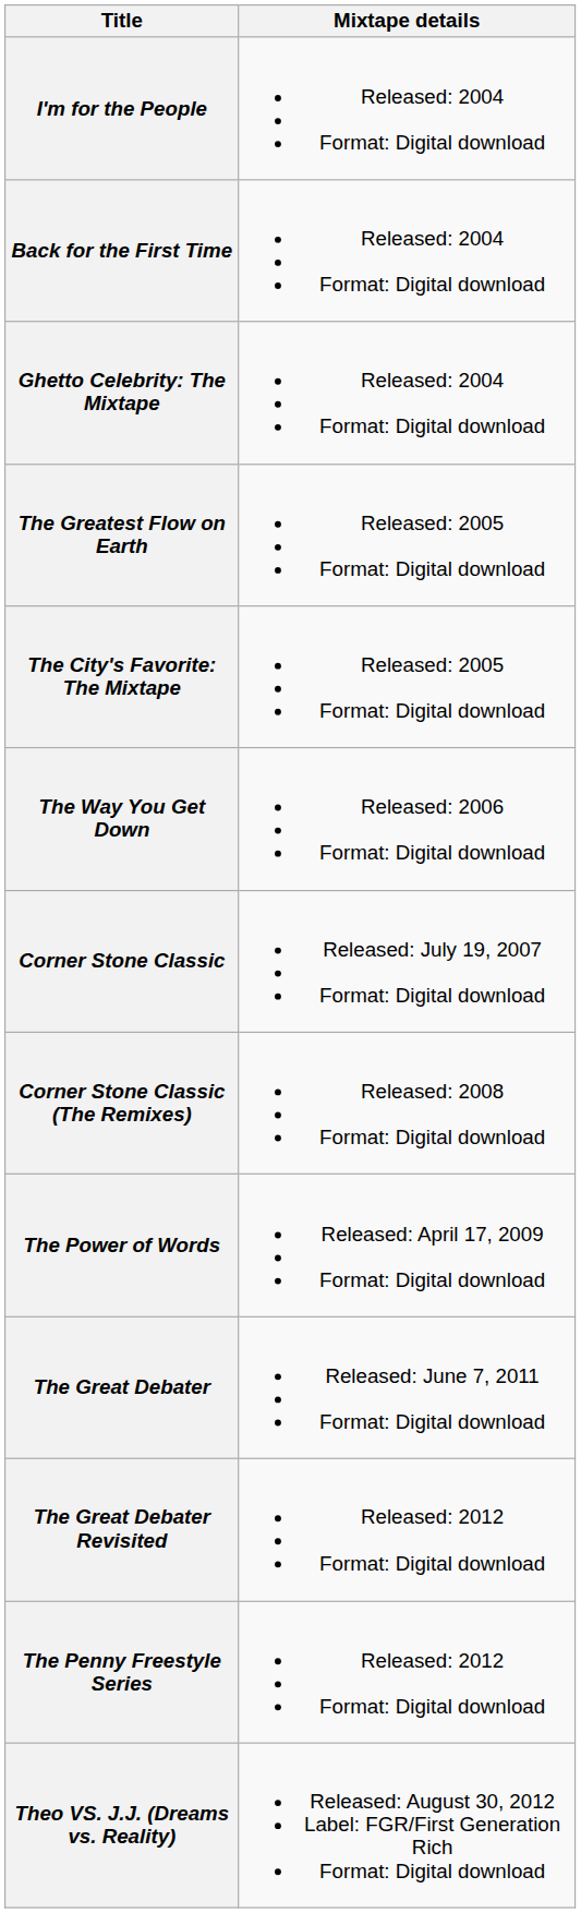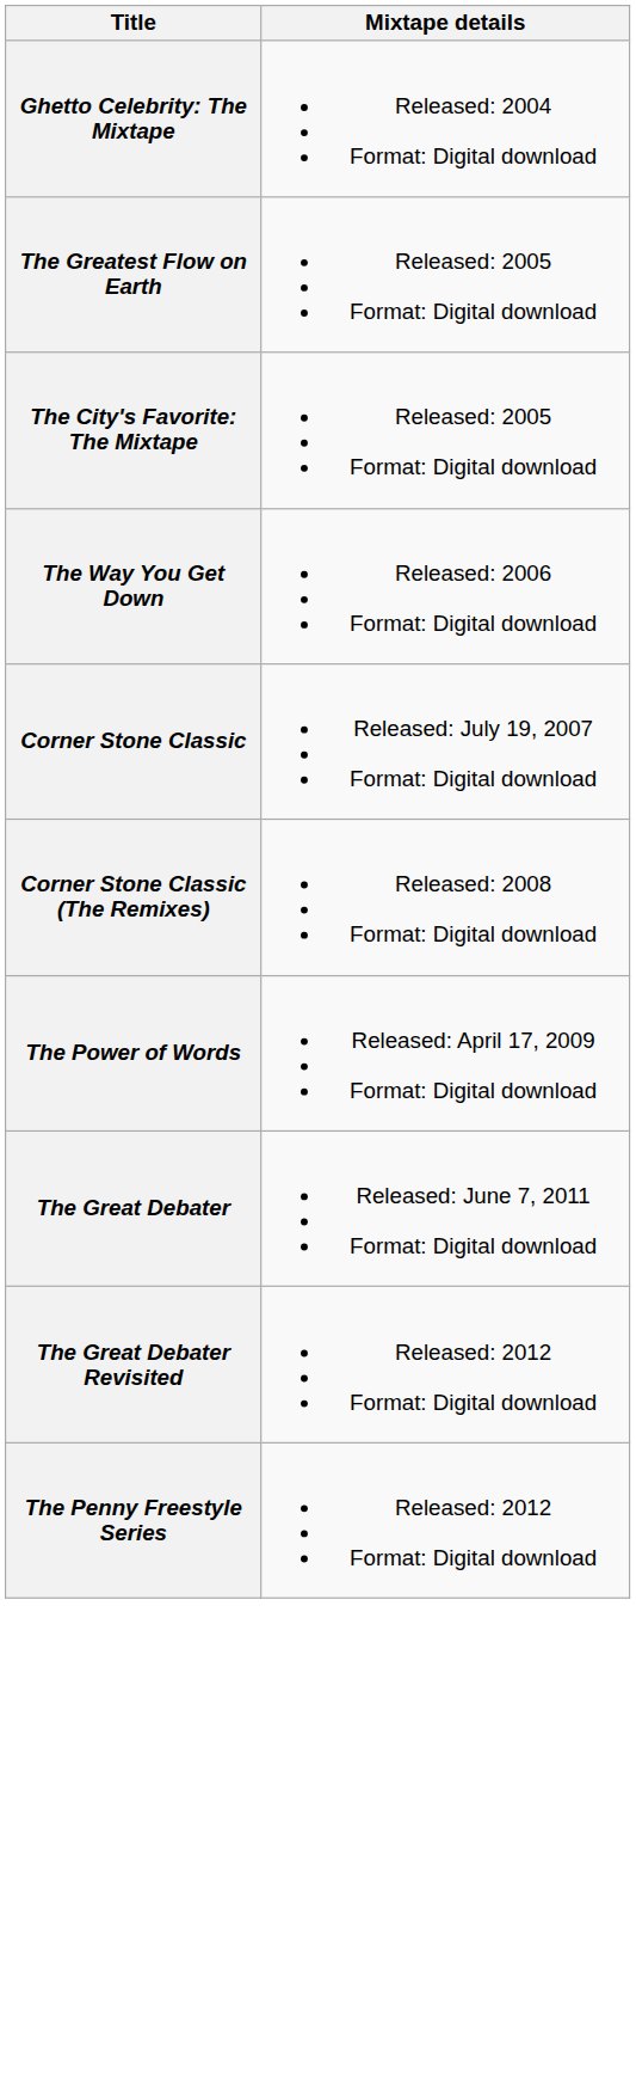- row: I'm for the People | Released: 2004 Format: Digital download
- row: Back for the First Time | Released: 2004 Format: Digital download
- row: Theo VS. J.J. (Dreams vs. Reality) | Released: August 30, 2012 Label: FGR/First Generation Rich Format: Digital download
